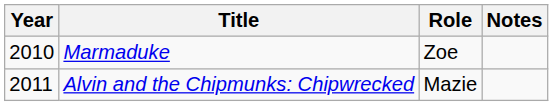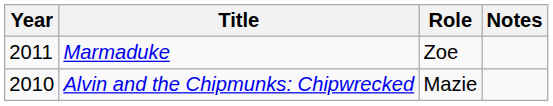Marmaduke | Year: 2010 -> 2011
Alvin and the Chipmunks: Chipwrecked | Year: 2011 -> 2010
